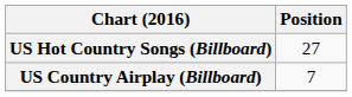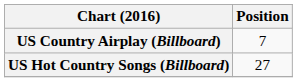rows swapped: US Country Airplay (Billboard) <-> US Hot Country Songs (Billboard)
